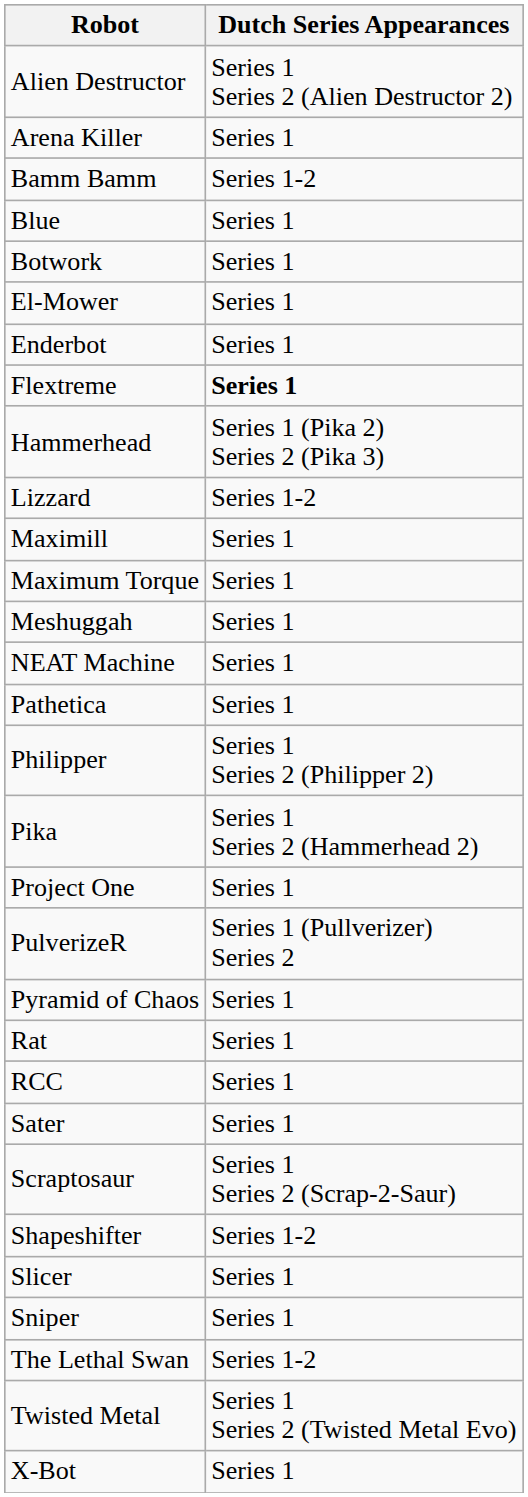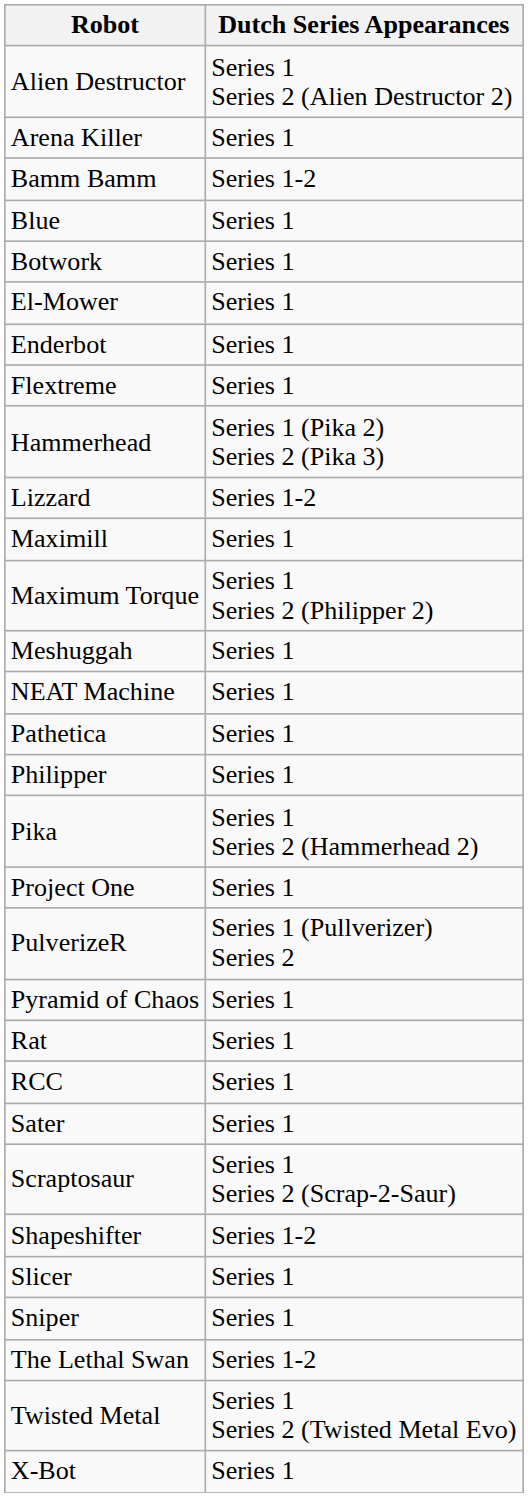Flextreme | Dutch Series Appearances: bold -> normal
Maximum Torque | Dutch Series Appearances: Series 1 -> Series 1 Series 2 (Philipper 2)
Philipper | Dutch Series Appearances: Series 1 Series 2 (Philipper 2) -> Series 1
